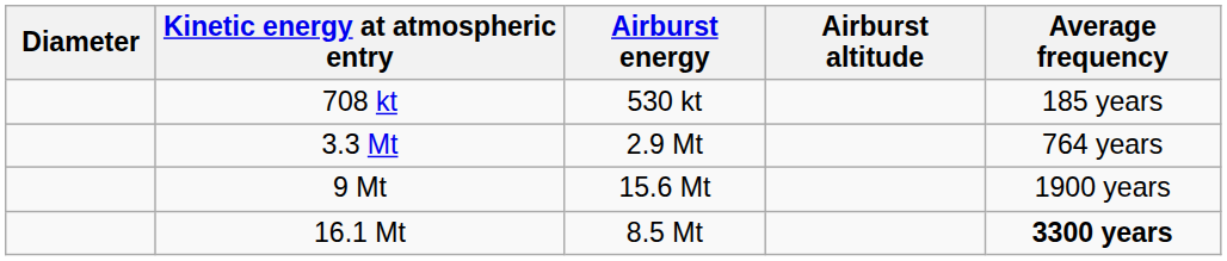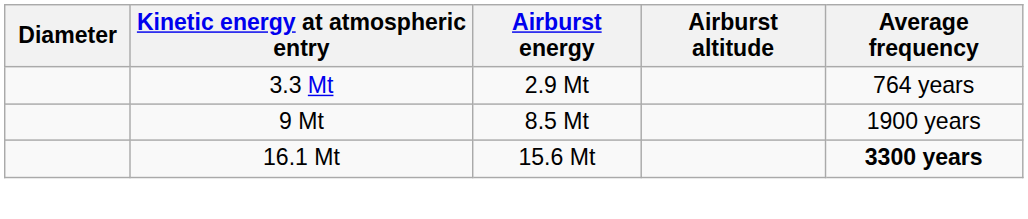- row: 708 kt | 530 kt | 185 years
9 Mt | Airburst energy: 15.6 Mt -> 8.5 Mt
16.1 Mt | Airburst energy: 8.5 Mt -> 15.6 Mt
